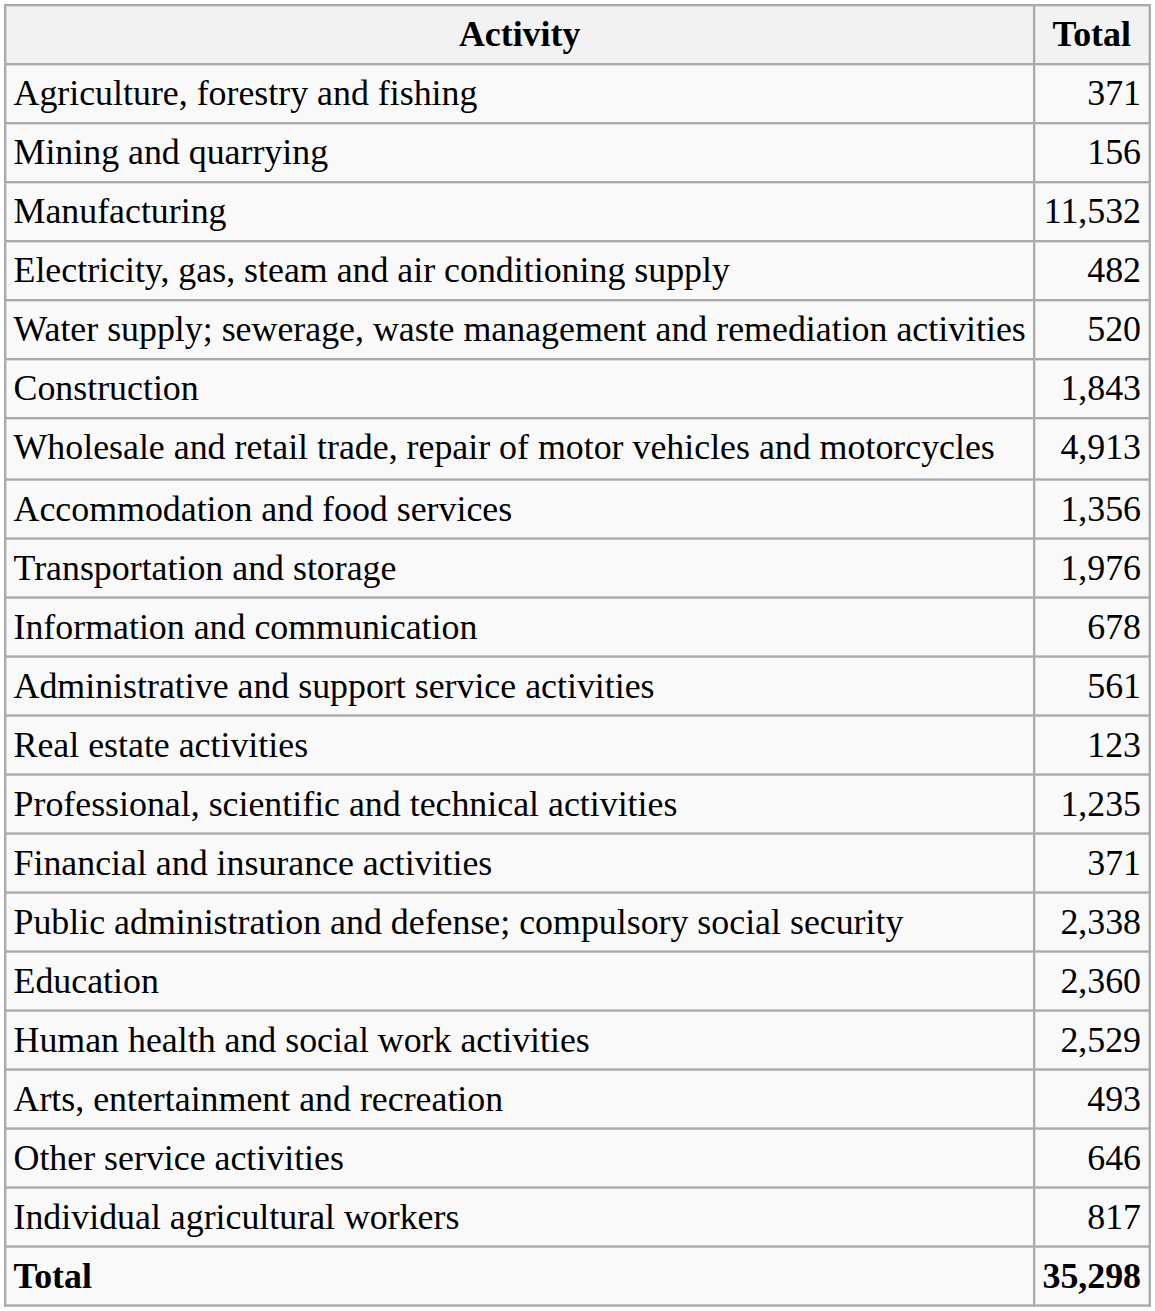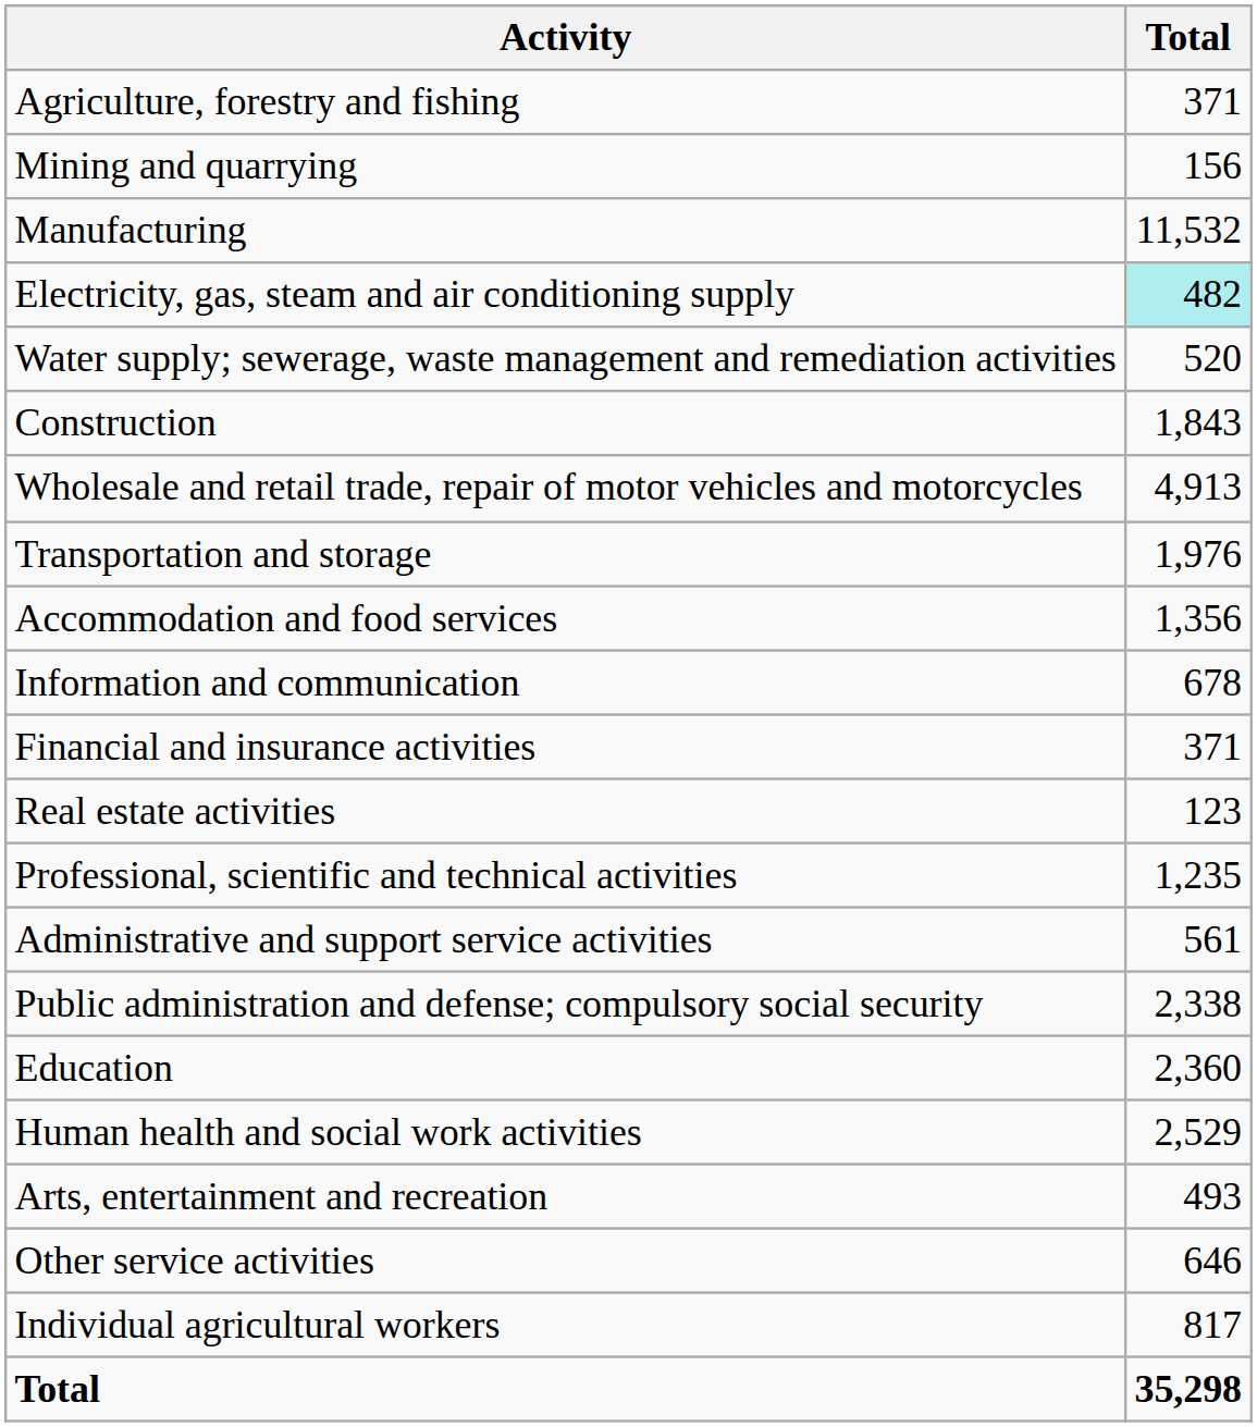Electricity, gas, steam and air conditioning supply | Total: no background -> paleturquoise background
rows swapped: Transportation and storage <-> Accommodation and food services
rows swapped: Financial and insurance activities <-> Administrative and support service activities
